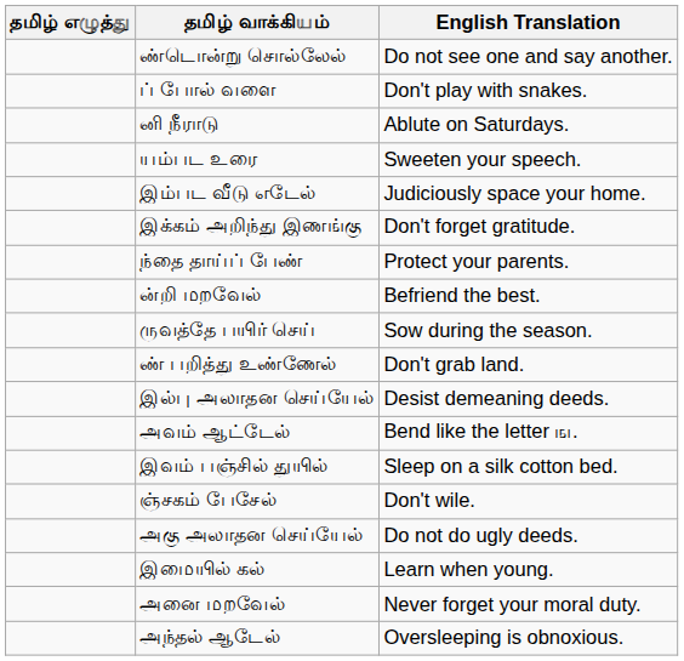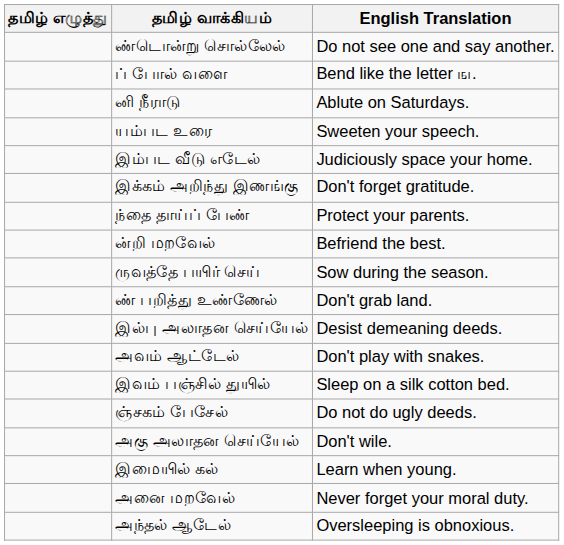ப் போல் வளை | English Translation: Don't play with snakes. -> Bend like the letter ங.
அவம் ஆட்டேல் | English Translation: Bend like the letter ங. -> Don't play with snakes.
ஞ்சகம் பேசேல் | English Translation: Don't wile. -> Do not do ugly deeds.
அகு அலாதன செய்யேல் | English Translation: Do not do ugly deeds. -> Don't wile.
